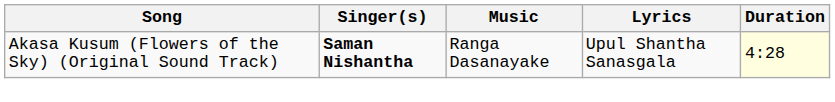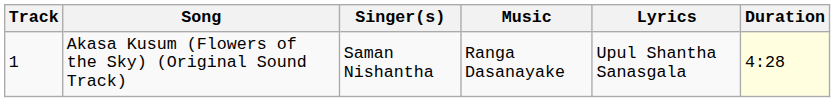+ column: Track | 1
Akasa Kusum (Flowers of the Sky) (Original Sound Track) | Singer(s): bold -> normal
